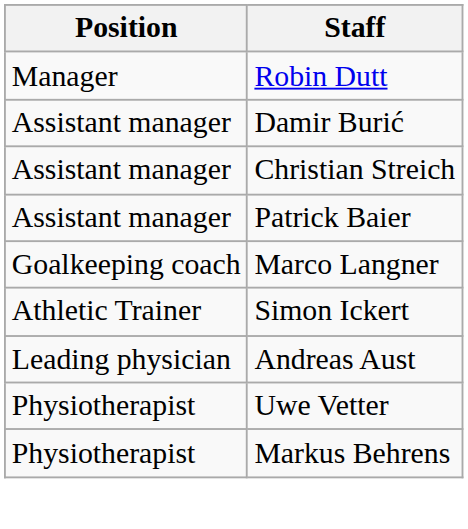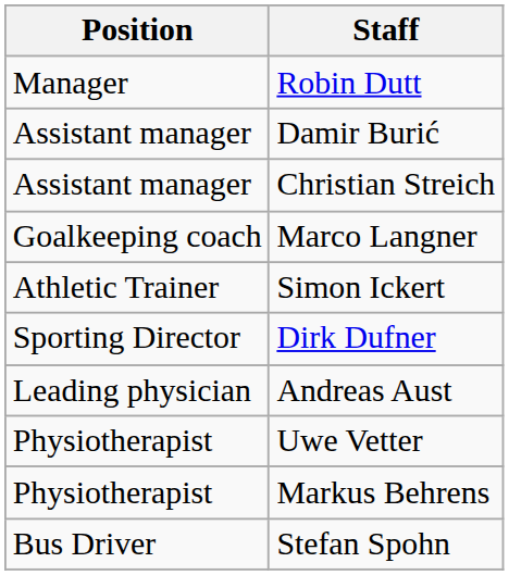- row: Assistant manager | Patrick Baier
+ row: Sporting Director | Dirk Dufner
+ row: Bus Driver | Stefan Spohn
